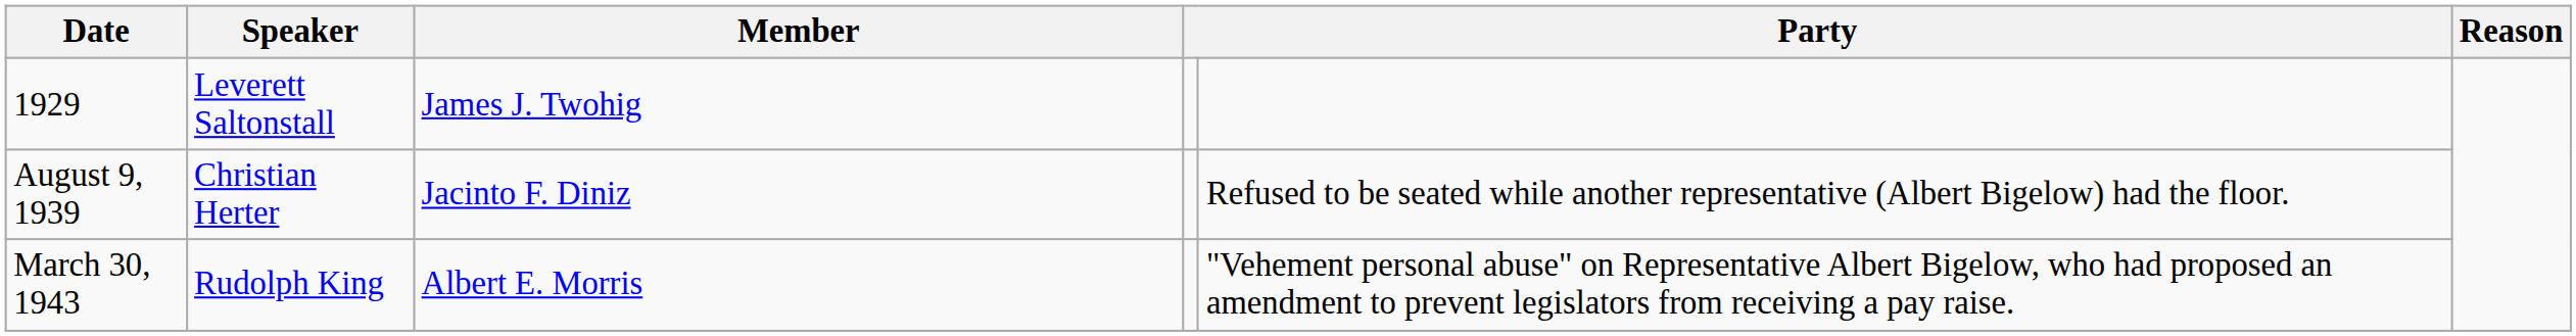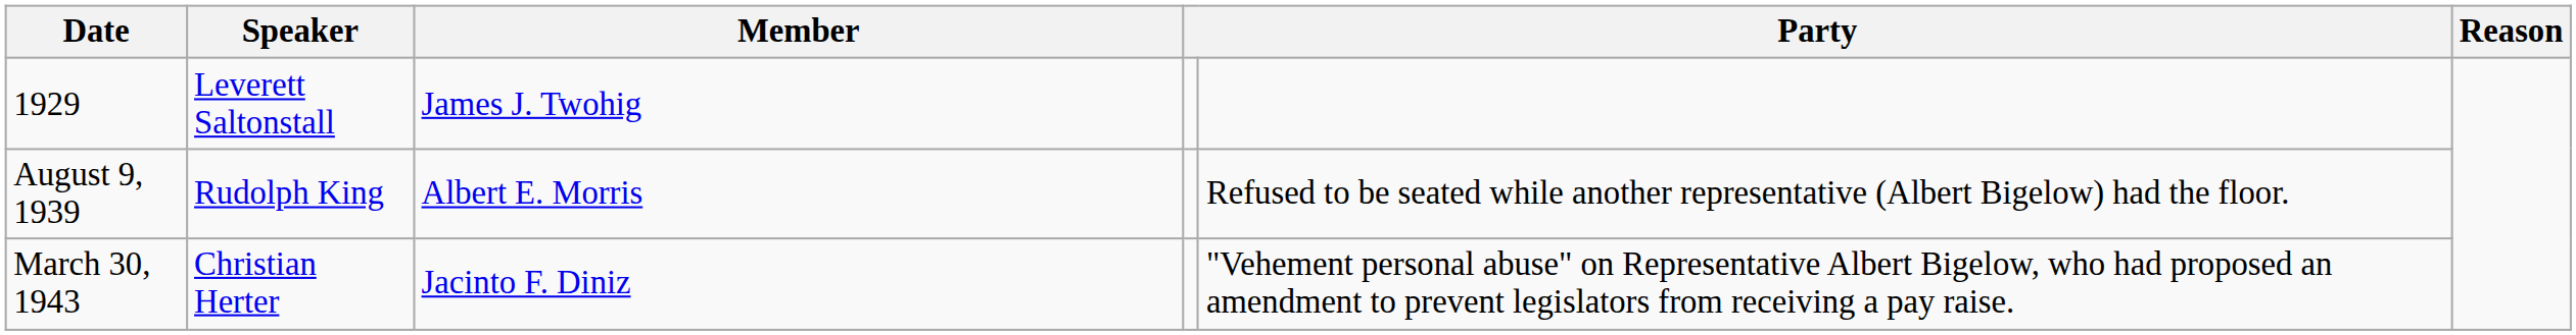August 9, 1939 | Speaker: Christian Herter -> Rudolph King
August 9, 1939 | Member: Jacinto F. Diniz -> Albert E. Morris
March 30, 1943 | Speaker: Rudolph King -> Christian Herter
March 30, 1943 | Member: Albert E. Morris -> Jacinto F. Diniz
